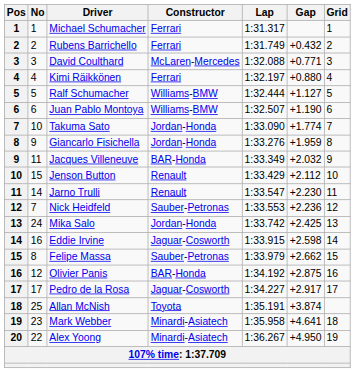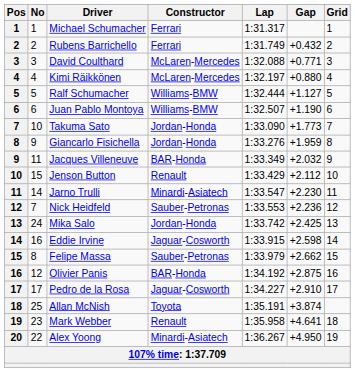Kimi Räikkönen | Constructor: Ferrari -> McLaren-Mercedes
Takuma Sato | Gap: +1.774 -> +1.773
Jarno Trulli | Constructor: Renault -> Minardi-Asiatech
Pedro de la Rosa | Gap: +2.917 -> +2.910
Mark Webber | Constructor: Minardi-Asiatech -> Renault
